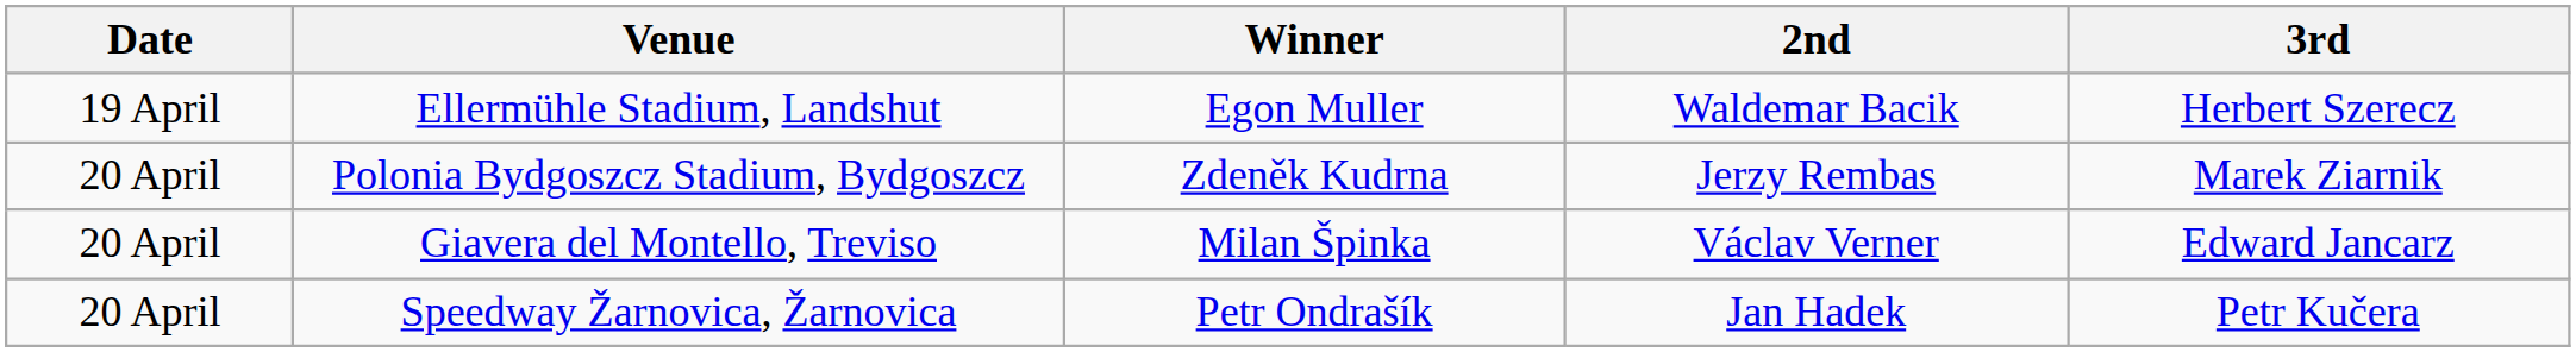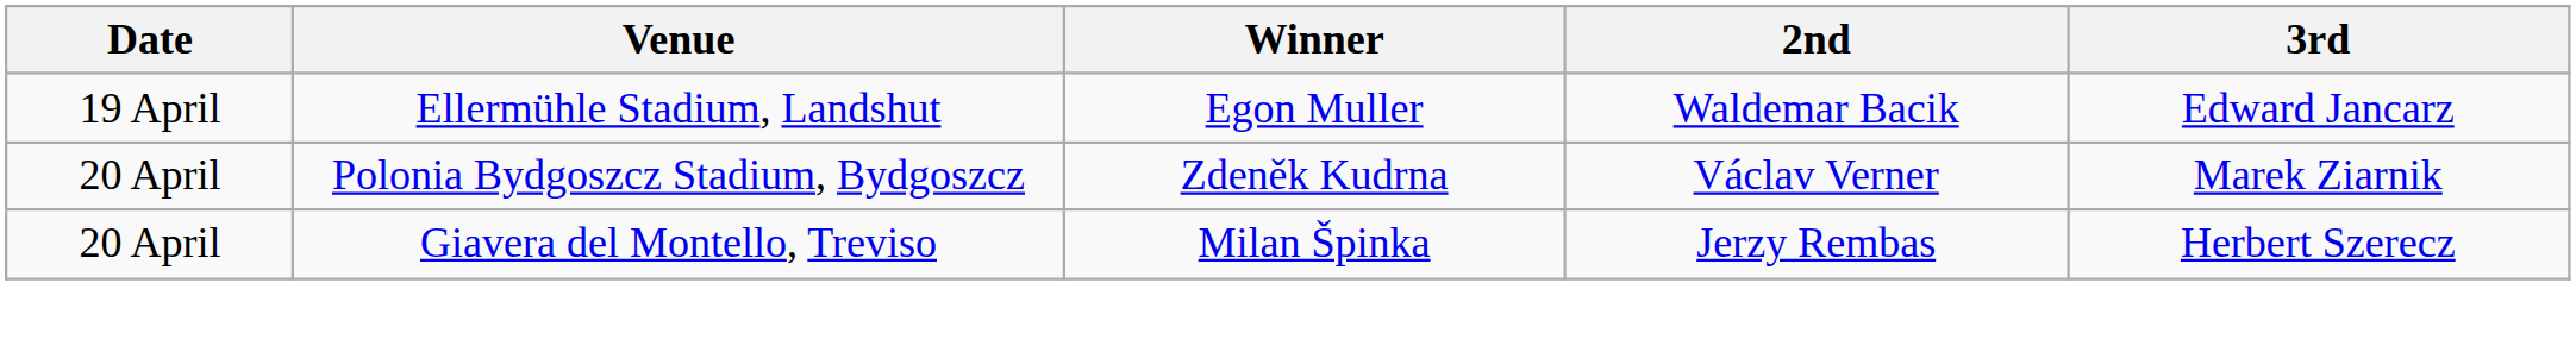Ellermühle Stadium, Landshut | 3rd: Herbert Szerecz -> Edward Jancarz
Polonia Bydgoszcz Stadium, Bydgoszcz | 2nd: Jerzy Rembas -> Václav Verner
Giavera del Montello, Treviso | 2nd: Václav Verner -> Jerzy Rembas
Giavera del Montello, Treviso | 3rd: Edward Jancarz -> Herbert Szerecz
- row: 20 April | Speedway Žarnovica, Žarnovica | Petr Ondrašík | Jan Hadek | Petr Kučera
